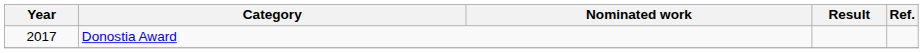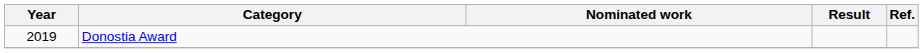Donostia Award | Year: 2017 -> 2019
